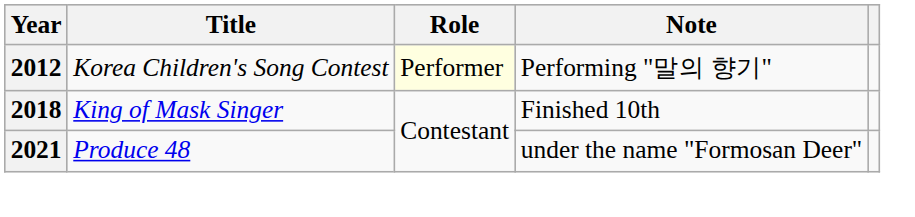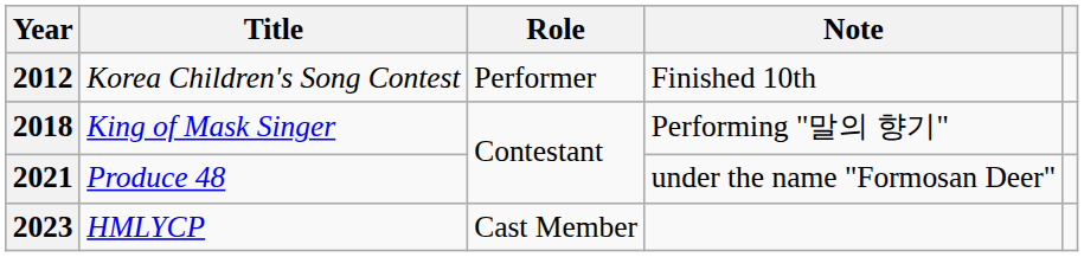2012 | Role: lightyellow background -> no background
2012 | Note: Performing "말의 향기" -> Finished 10th
2018 | Note: Finished 10th -> Performing "말의 향기"
+ row: 2023 | HMLYCP | Cast Member
